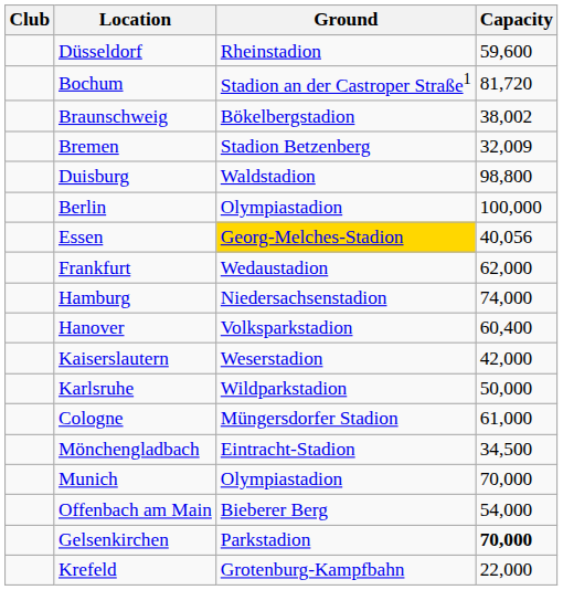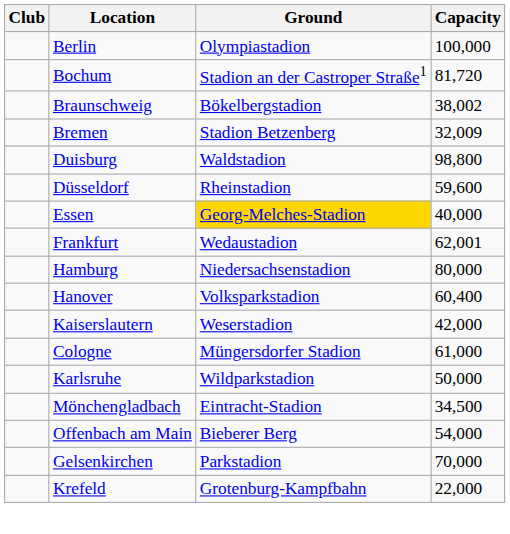rows swapped: Berlin <-> Düsseldorf
Essen | Capacity: 40,056 -> 40,000
Frankfurt | Capacity: 62,000 -> 62,001
Hamburg | Capacity: 74,000 -> 80,000
rows swapped: Karlsruhe <-> Cologne
- row: Munich | Olympiastadion | 70,000
Gelsenkirchen | Capacity: bold -> normal
